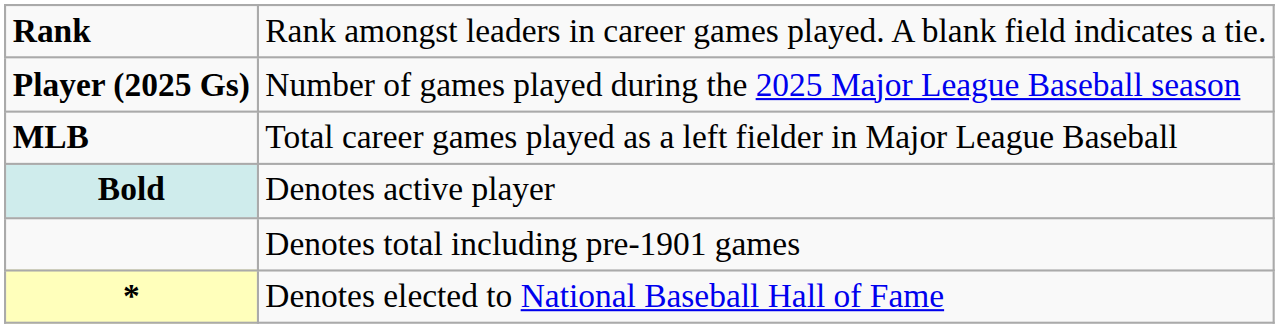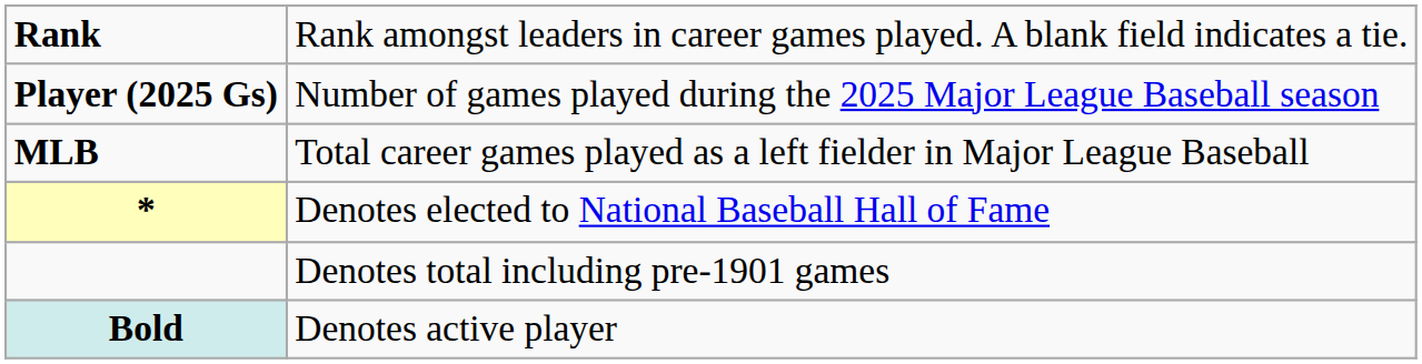rows swapped: * <-> Bold
